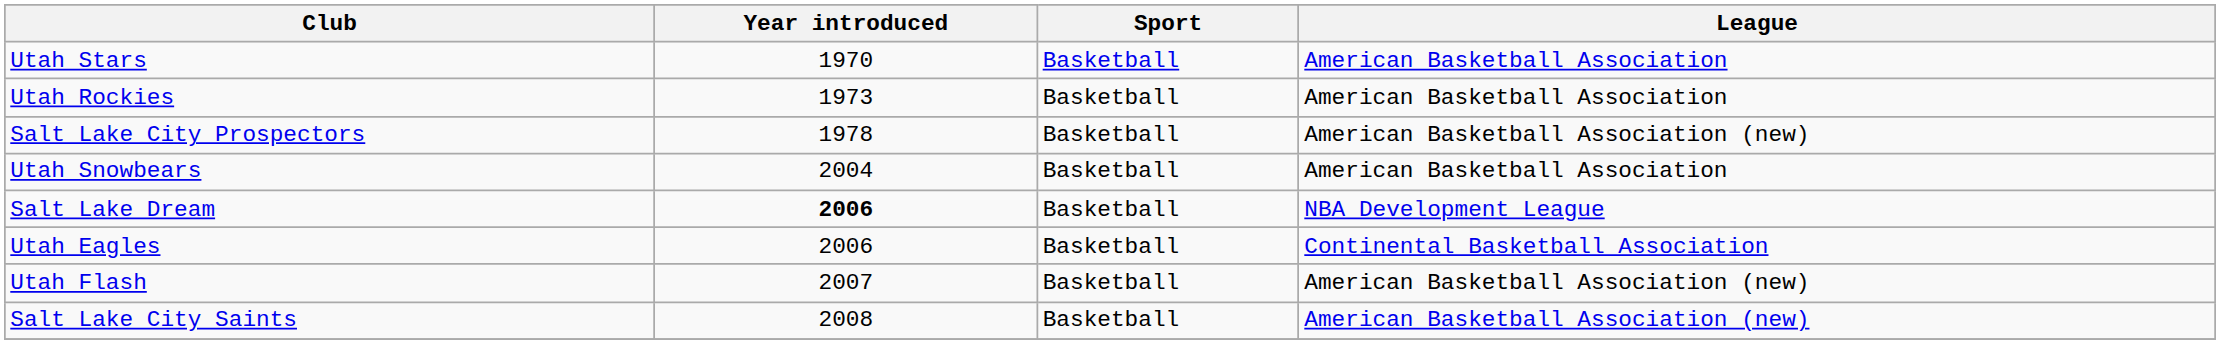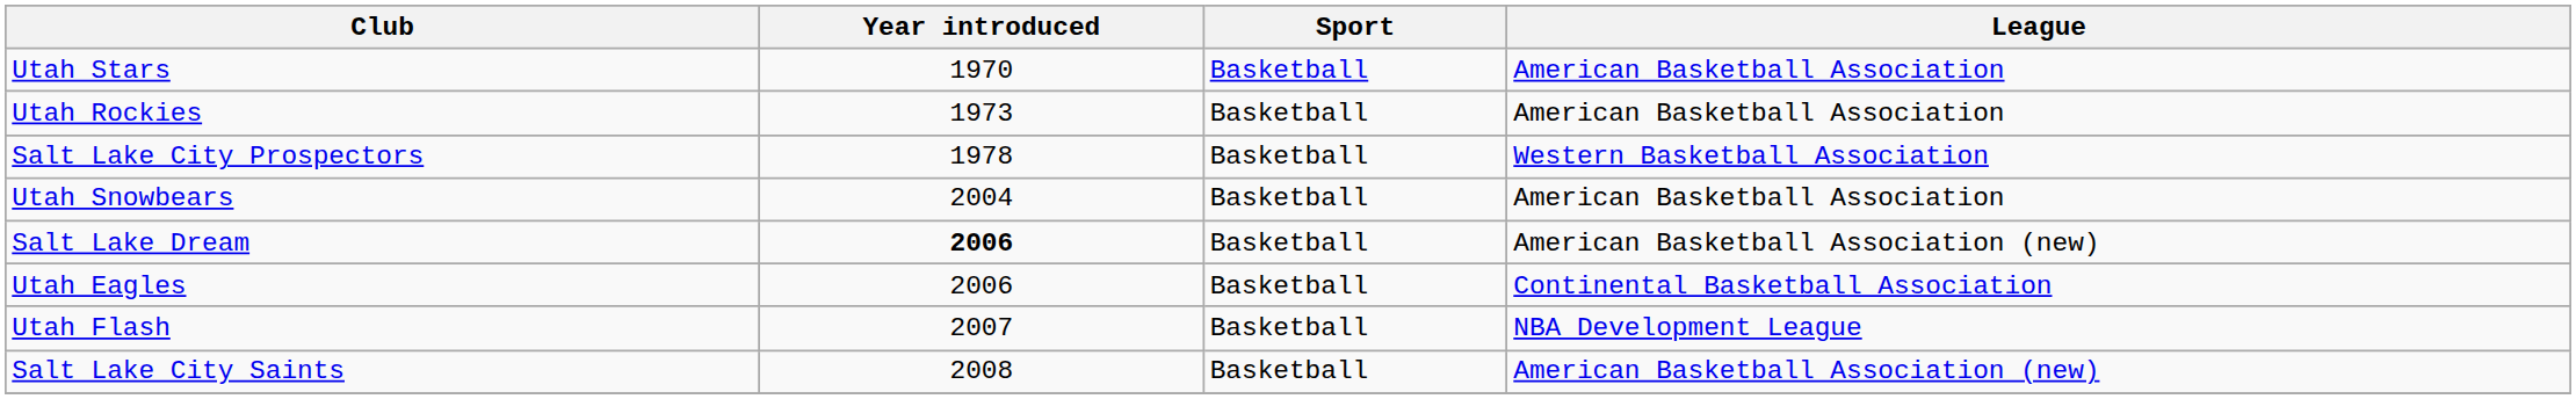Salt Lake City Prospectors | League: American Basketball Association (new) -> Western Basketball Association
Salt Lake Dream | League: NBA Development League -> American Basketball Association (new)
Utah Flash | League: American Basketball Association (new) -> NBA Development League
